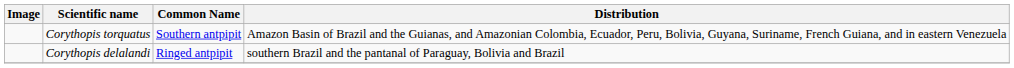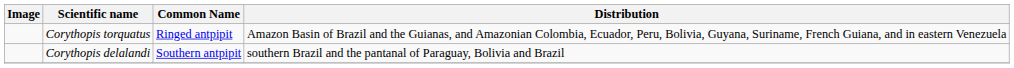Corythopis torquatus | Common Name: Southern antpipit -> Ringed antpipit
Corythopis delalandi | Common Name: Ringed antpipit -> Southern antpipit
